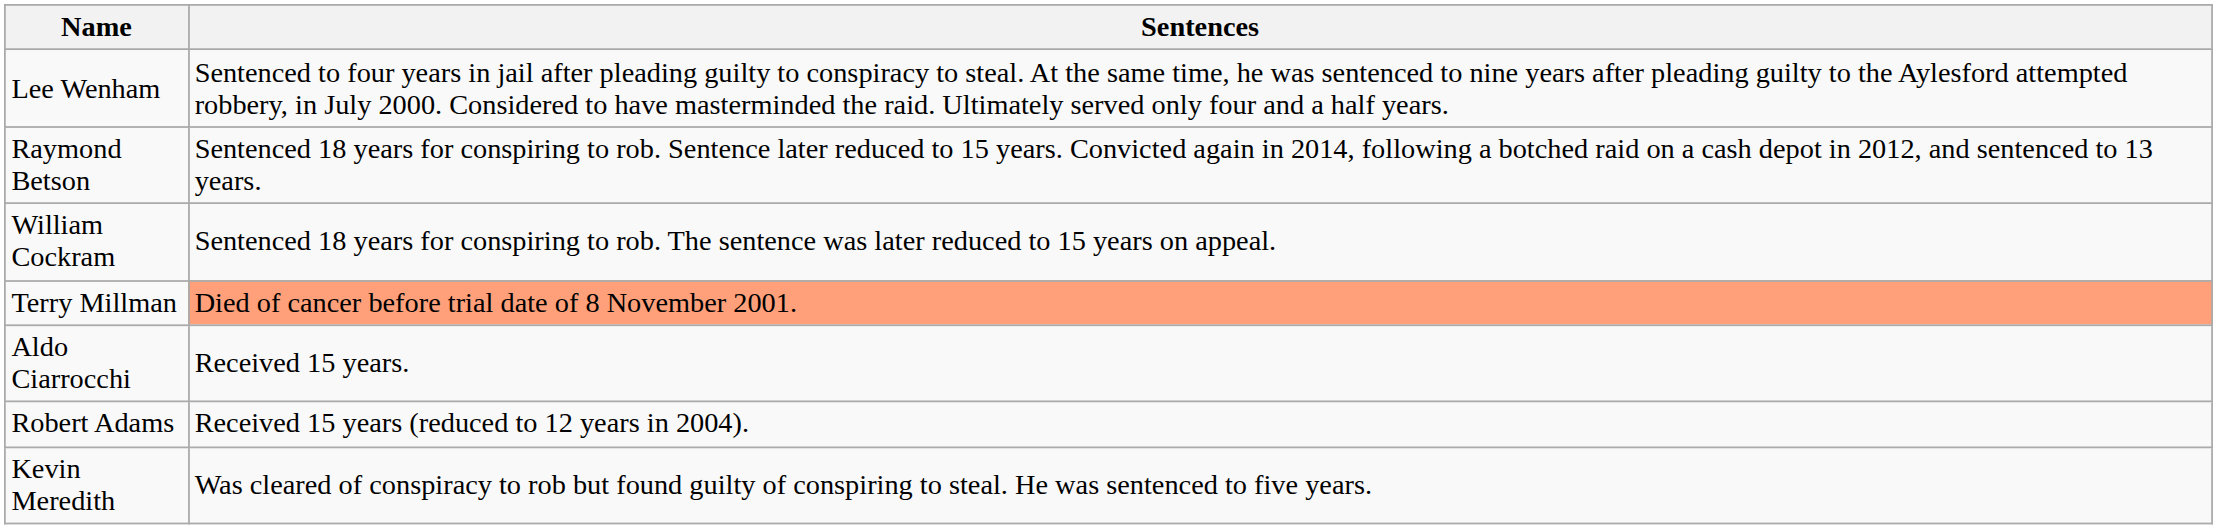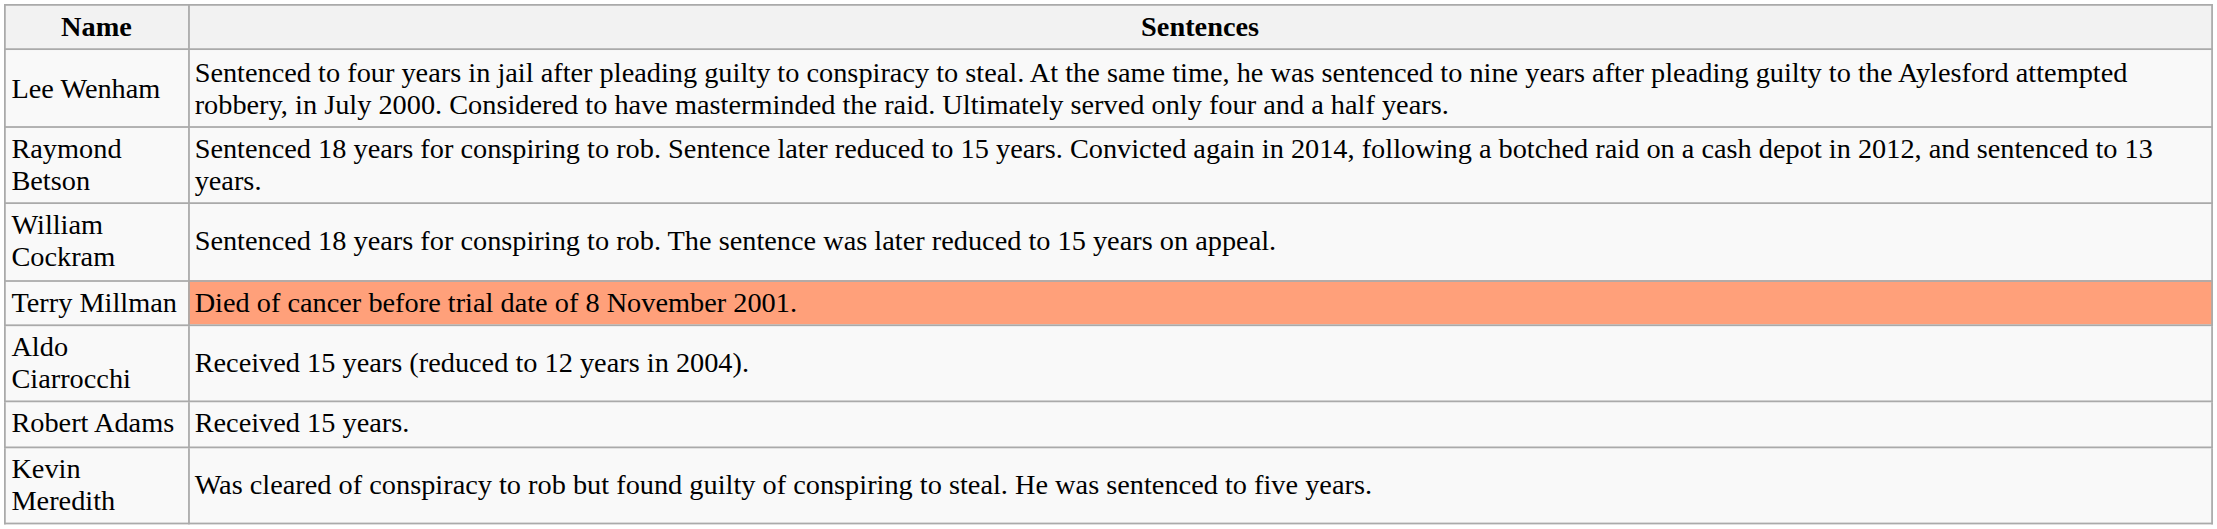Aldo Ciarrocchi | Sentences: Received 15 years. -> Received 15 years (reduced to 12 years in 2004).
Robert Adams | Sentences: Received 15 years (reduced to 12 years in 2004). -> Received 15 years.
